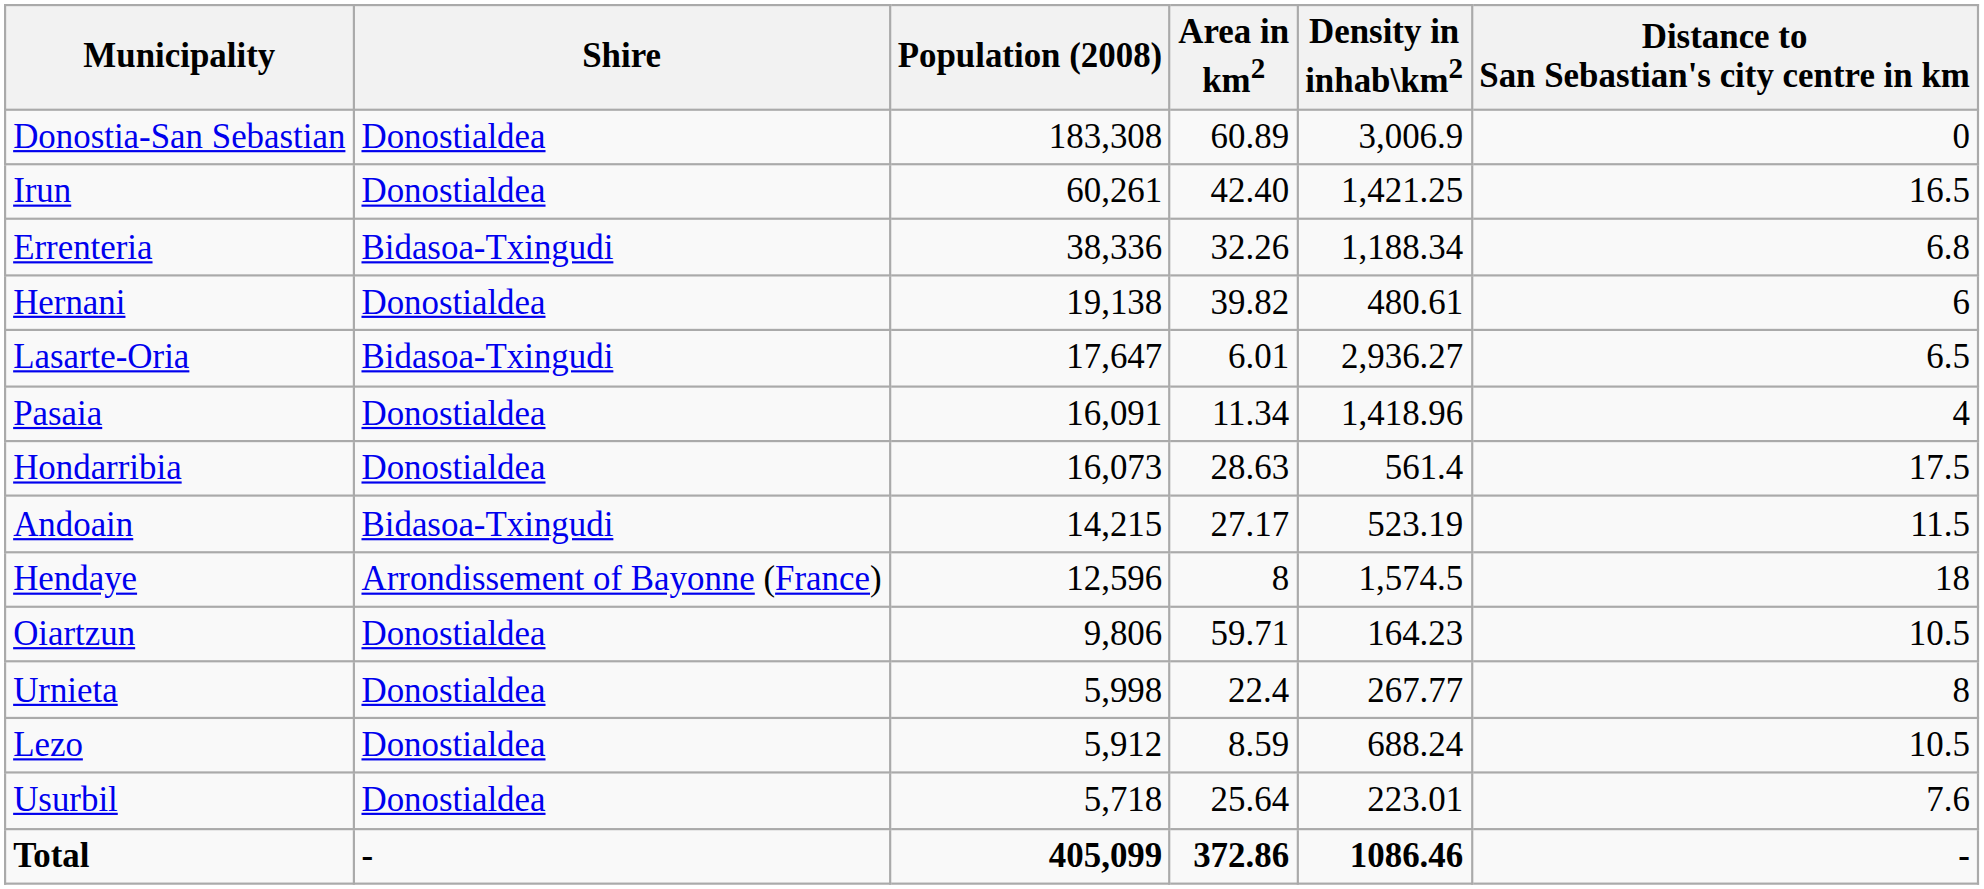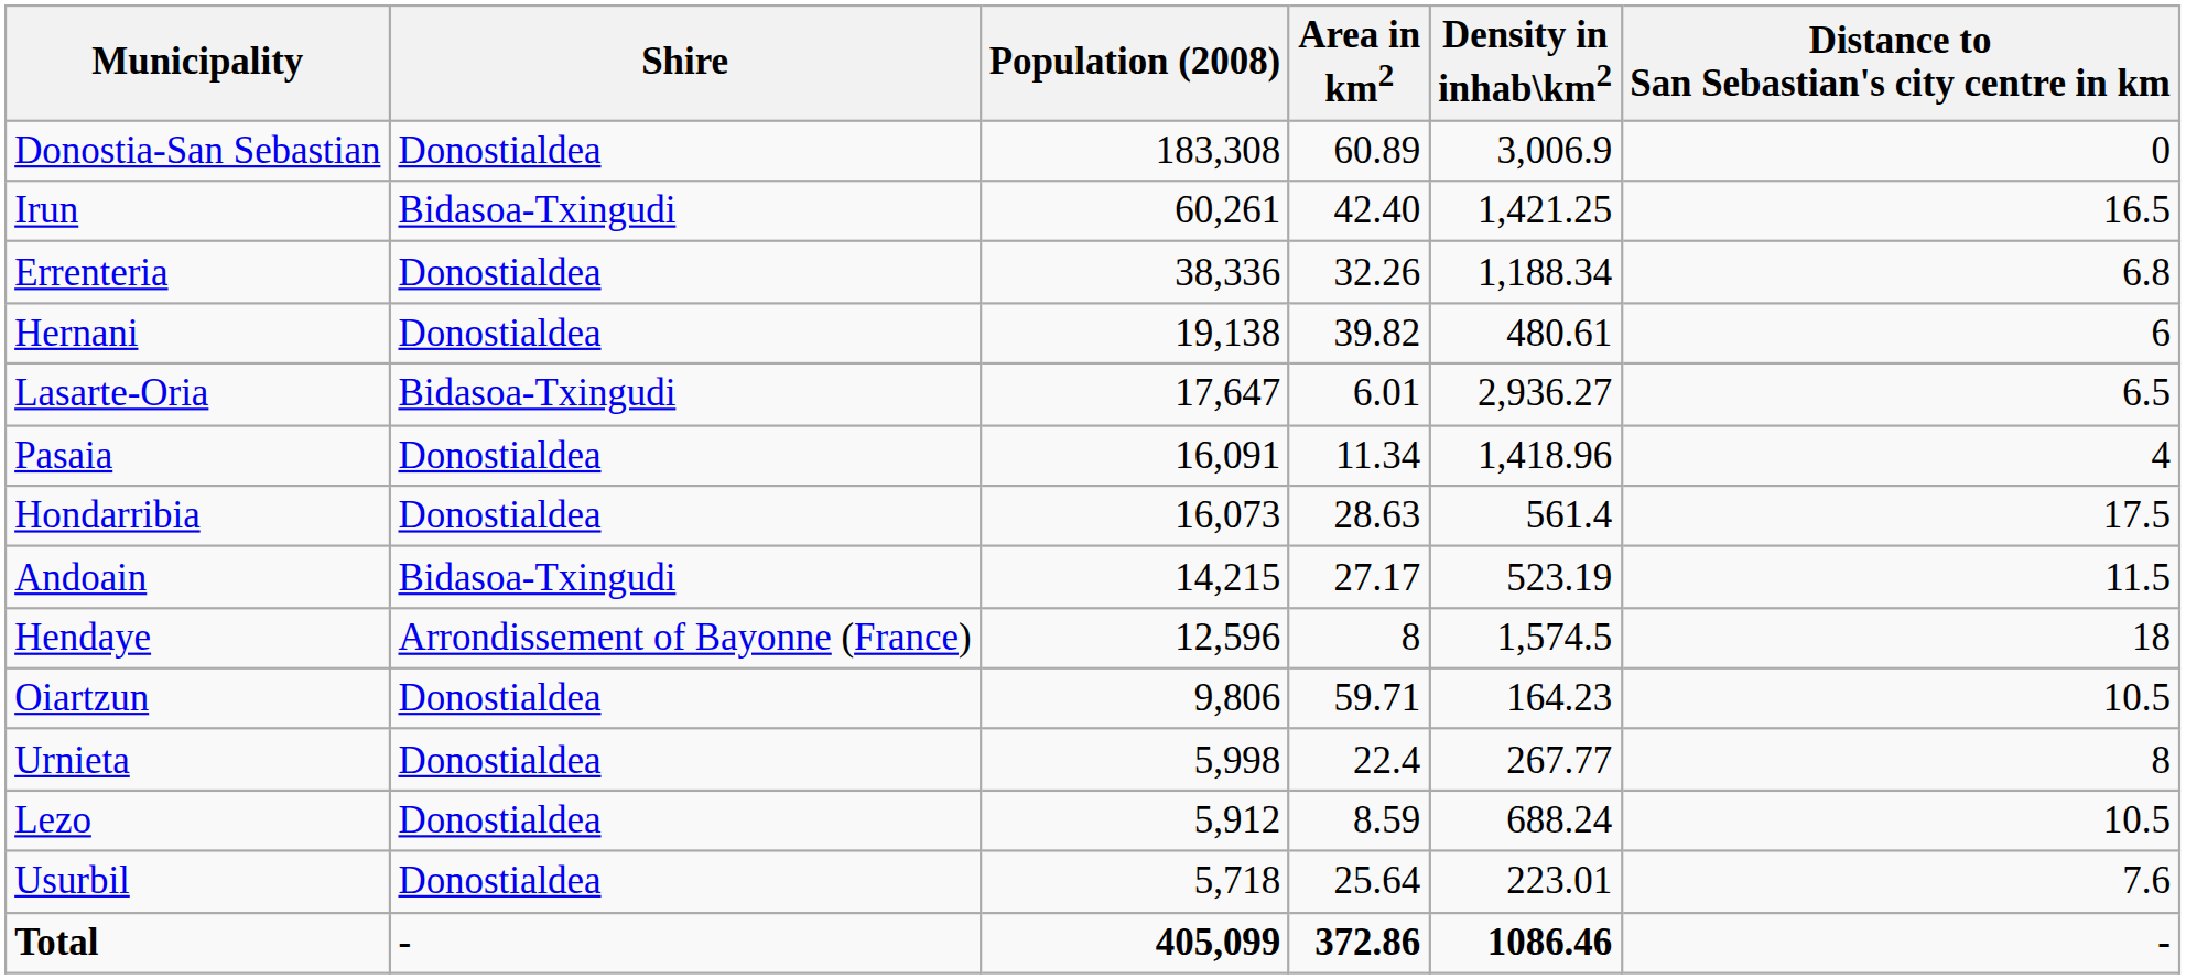Irun | Shire: Donostialdea -> Bidasoa-Txingudi
Errenteria | Shire: Bidasoa-Txingudi -> Donostialdea
